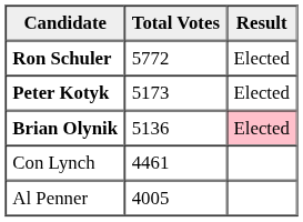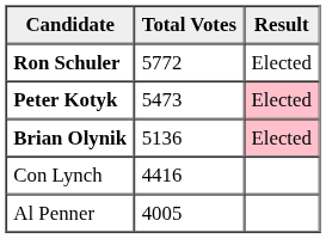Peter Kotyk | Total Votes: 5173 -> 5473
Peter Kotyk | Result: no background -> pink background
Con Lynch | Total Votes: 4461 -> 4416
